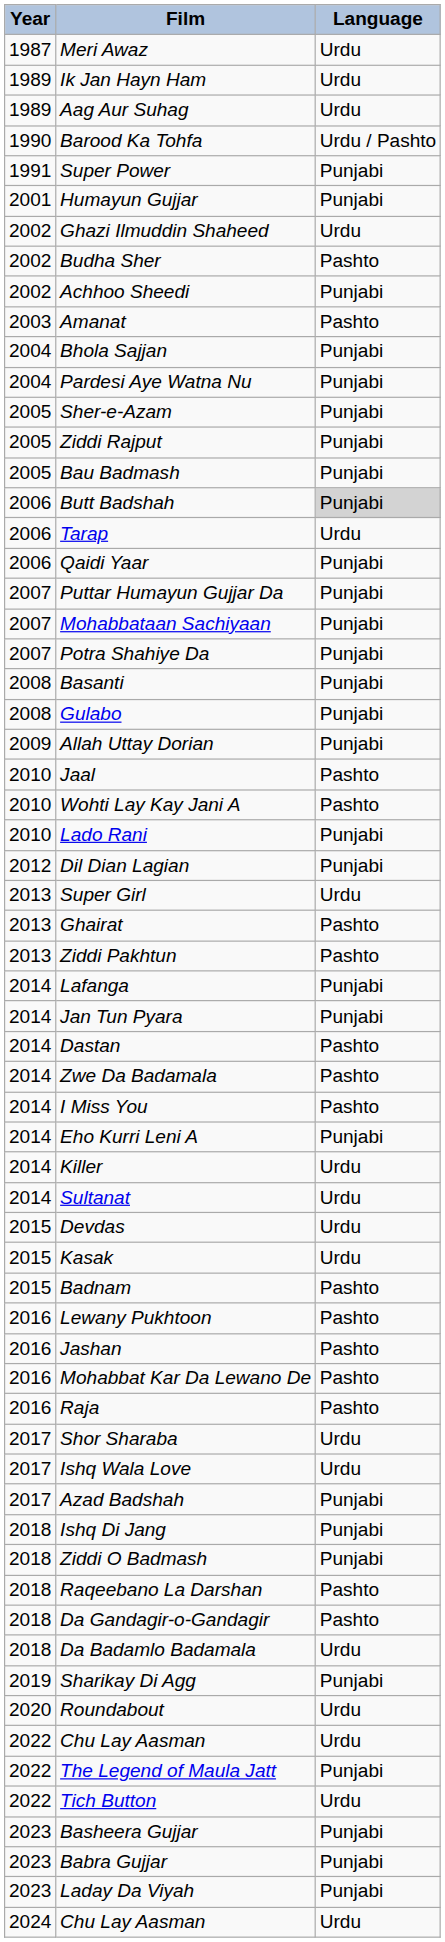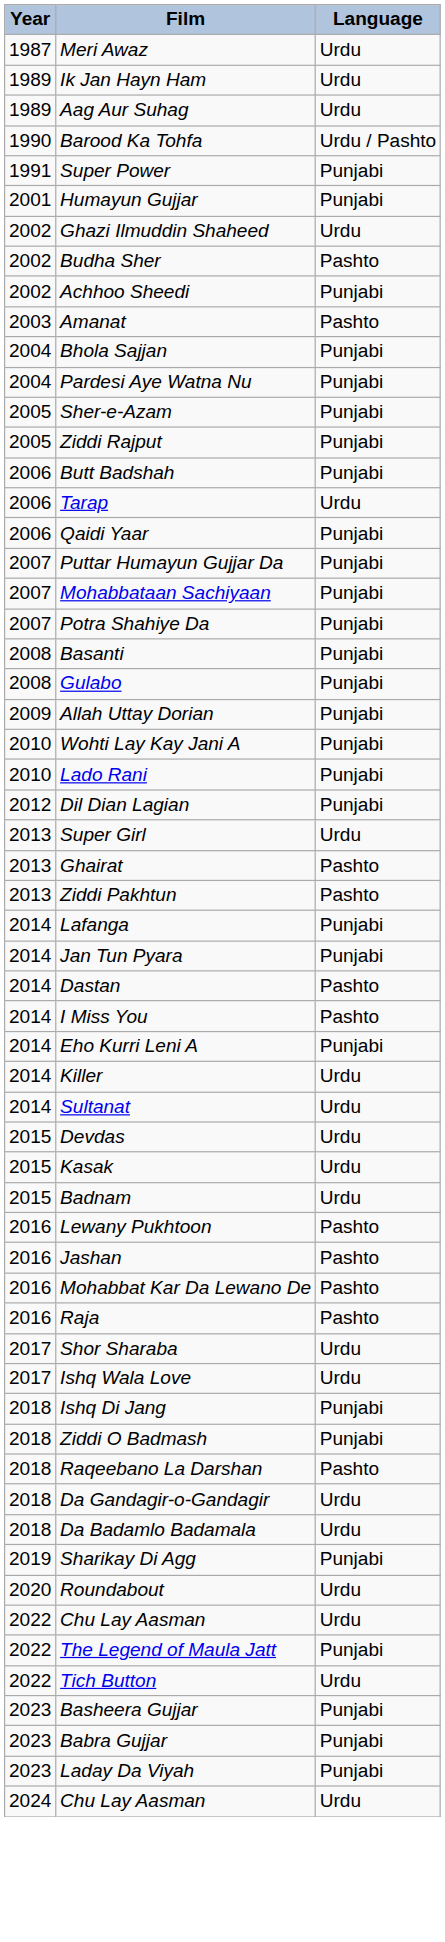- row: 2005 | Bau Badmash | Punjabi
Butt Badshah | Language: lightgrey background -> no background
- row: 2010 | Jaal | Pashto
Wohti Lay Kay Jani A | Language: Pashto -> Punjabi
- row: 2014 | Zwe Da Badamala | Pashto
Badnam | Language: Pashto -> Urdu
- row: 2017 | Azad Badshah | Punjabi
Da Gandagir-o-Gandagir | Language: Pashto -> Urdu
